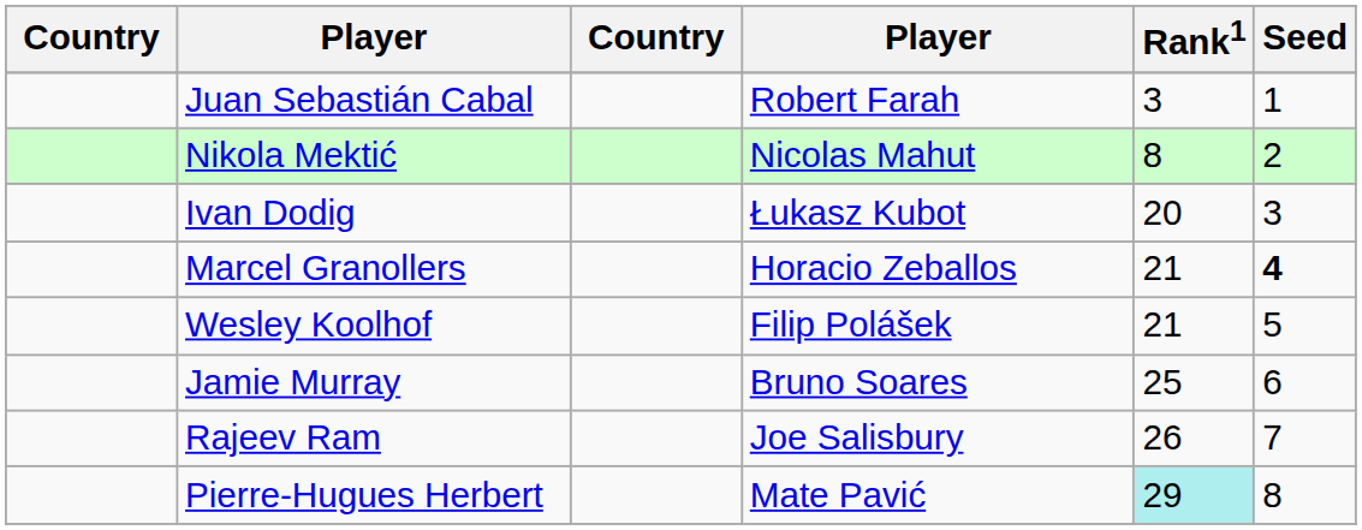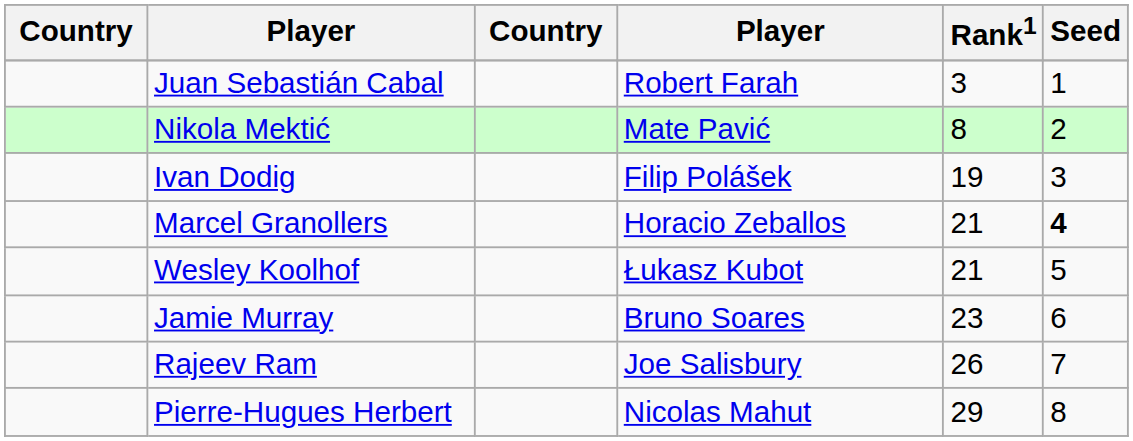Nikola Mektić | column 4: Nicolas Mahut -> Mate Pavić
Ivan Dodig | column 4: Łukasz Kubot -> Filip Polášek
Ivan Dodig | Rank1: 20 -> 19
Wesley Koolhof | column 4: Filip Polášek -> Łukasz Kubot
Jamie Murray | Rank1: 25 -> 23
Pierre-Hugues Herbert | column 4: Mate Pavić -> Nicolas Mahut
Pierre-Hugues Herbert | Rank1: paleturquoise background -> no background
